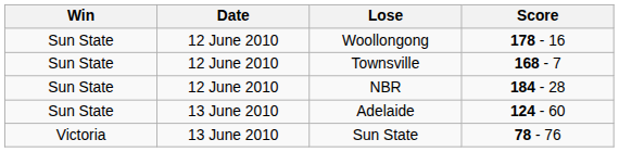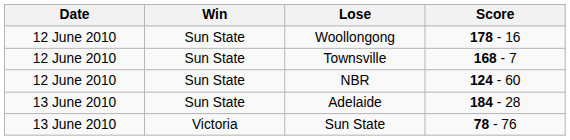columns swapped: Date <-> Win
NBR | Score: 184 - 28 -> 124 - 60
Adelaide | Score: 124 - 60 -> 184 - 28
